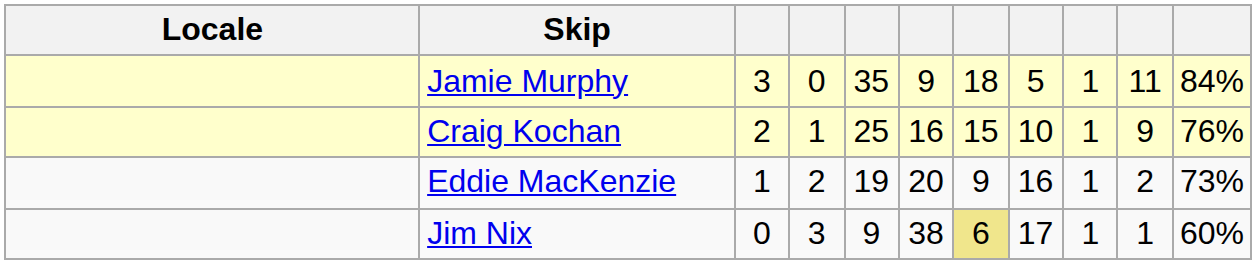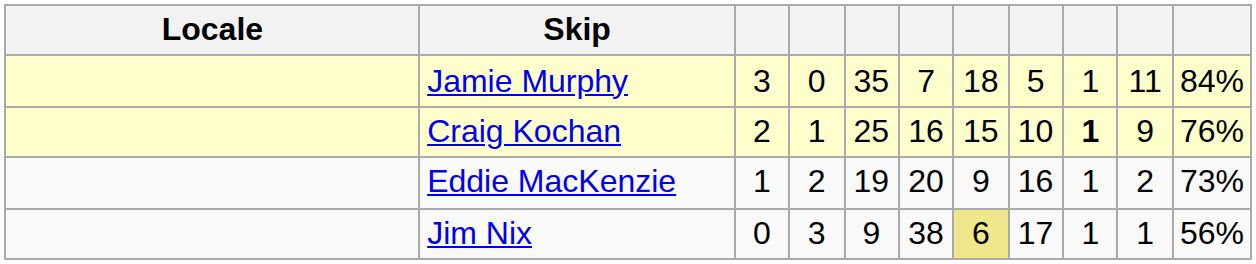Jamie Murphy | column 6: 9 -> 7
Craig Kochan | column 9: normal -> bold
Jim Nix | column 11: 60% -> 56%
